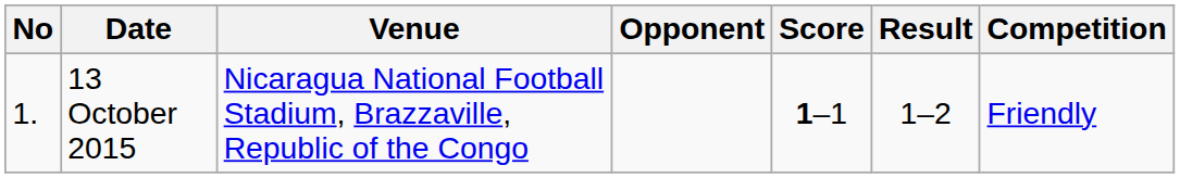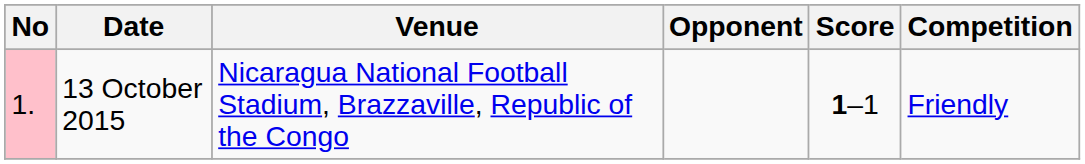- column: Result | 1–2
13 October 2015 | No: no background -> pink background
